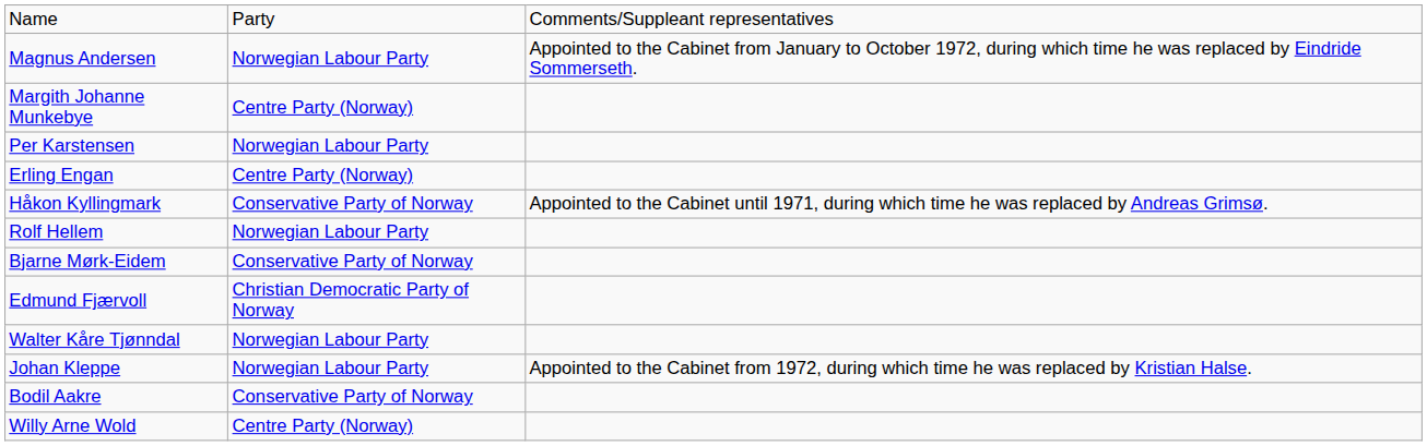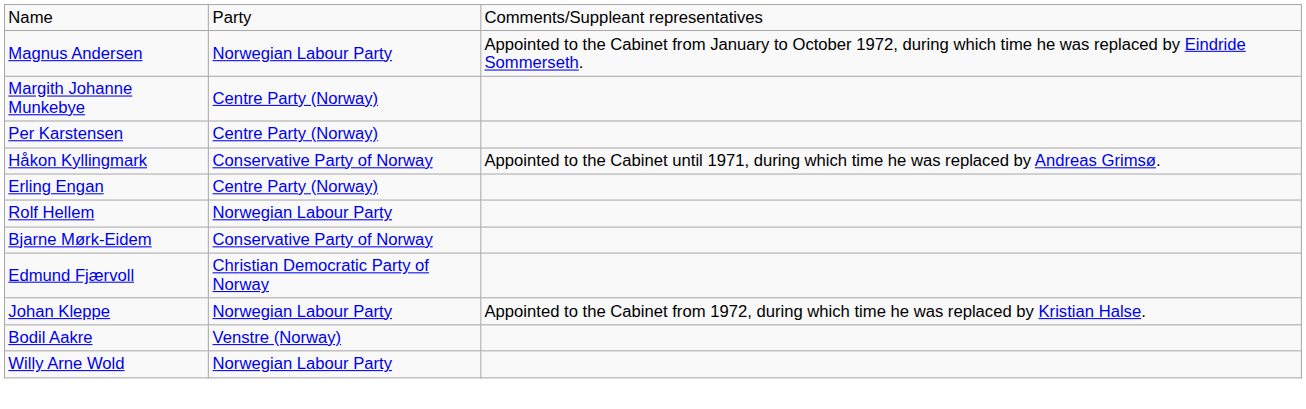Per Karstensen | column 2: Norwegian Labour Party -> Centre Party (Norway)
rows swapped: Håkon Kyllingmark <-> Erling Engan
- row: Walter Kåre Tjønndal | Norwegian Labour Party
Bodil Aakre | column 2: Conservative Party of Norway -> Venstre (Norway)
Willy Arne Wold | column 2: Centre Party (Norway) -> Norwegian Labour Party
